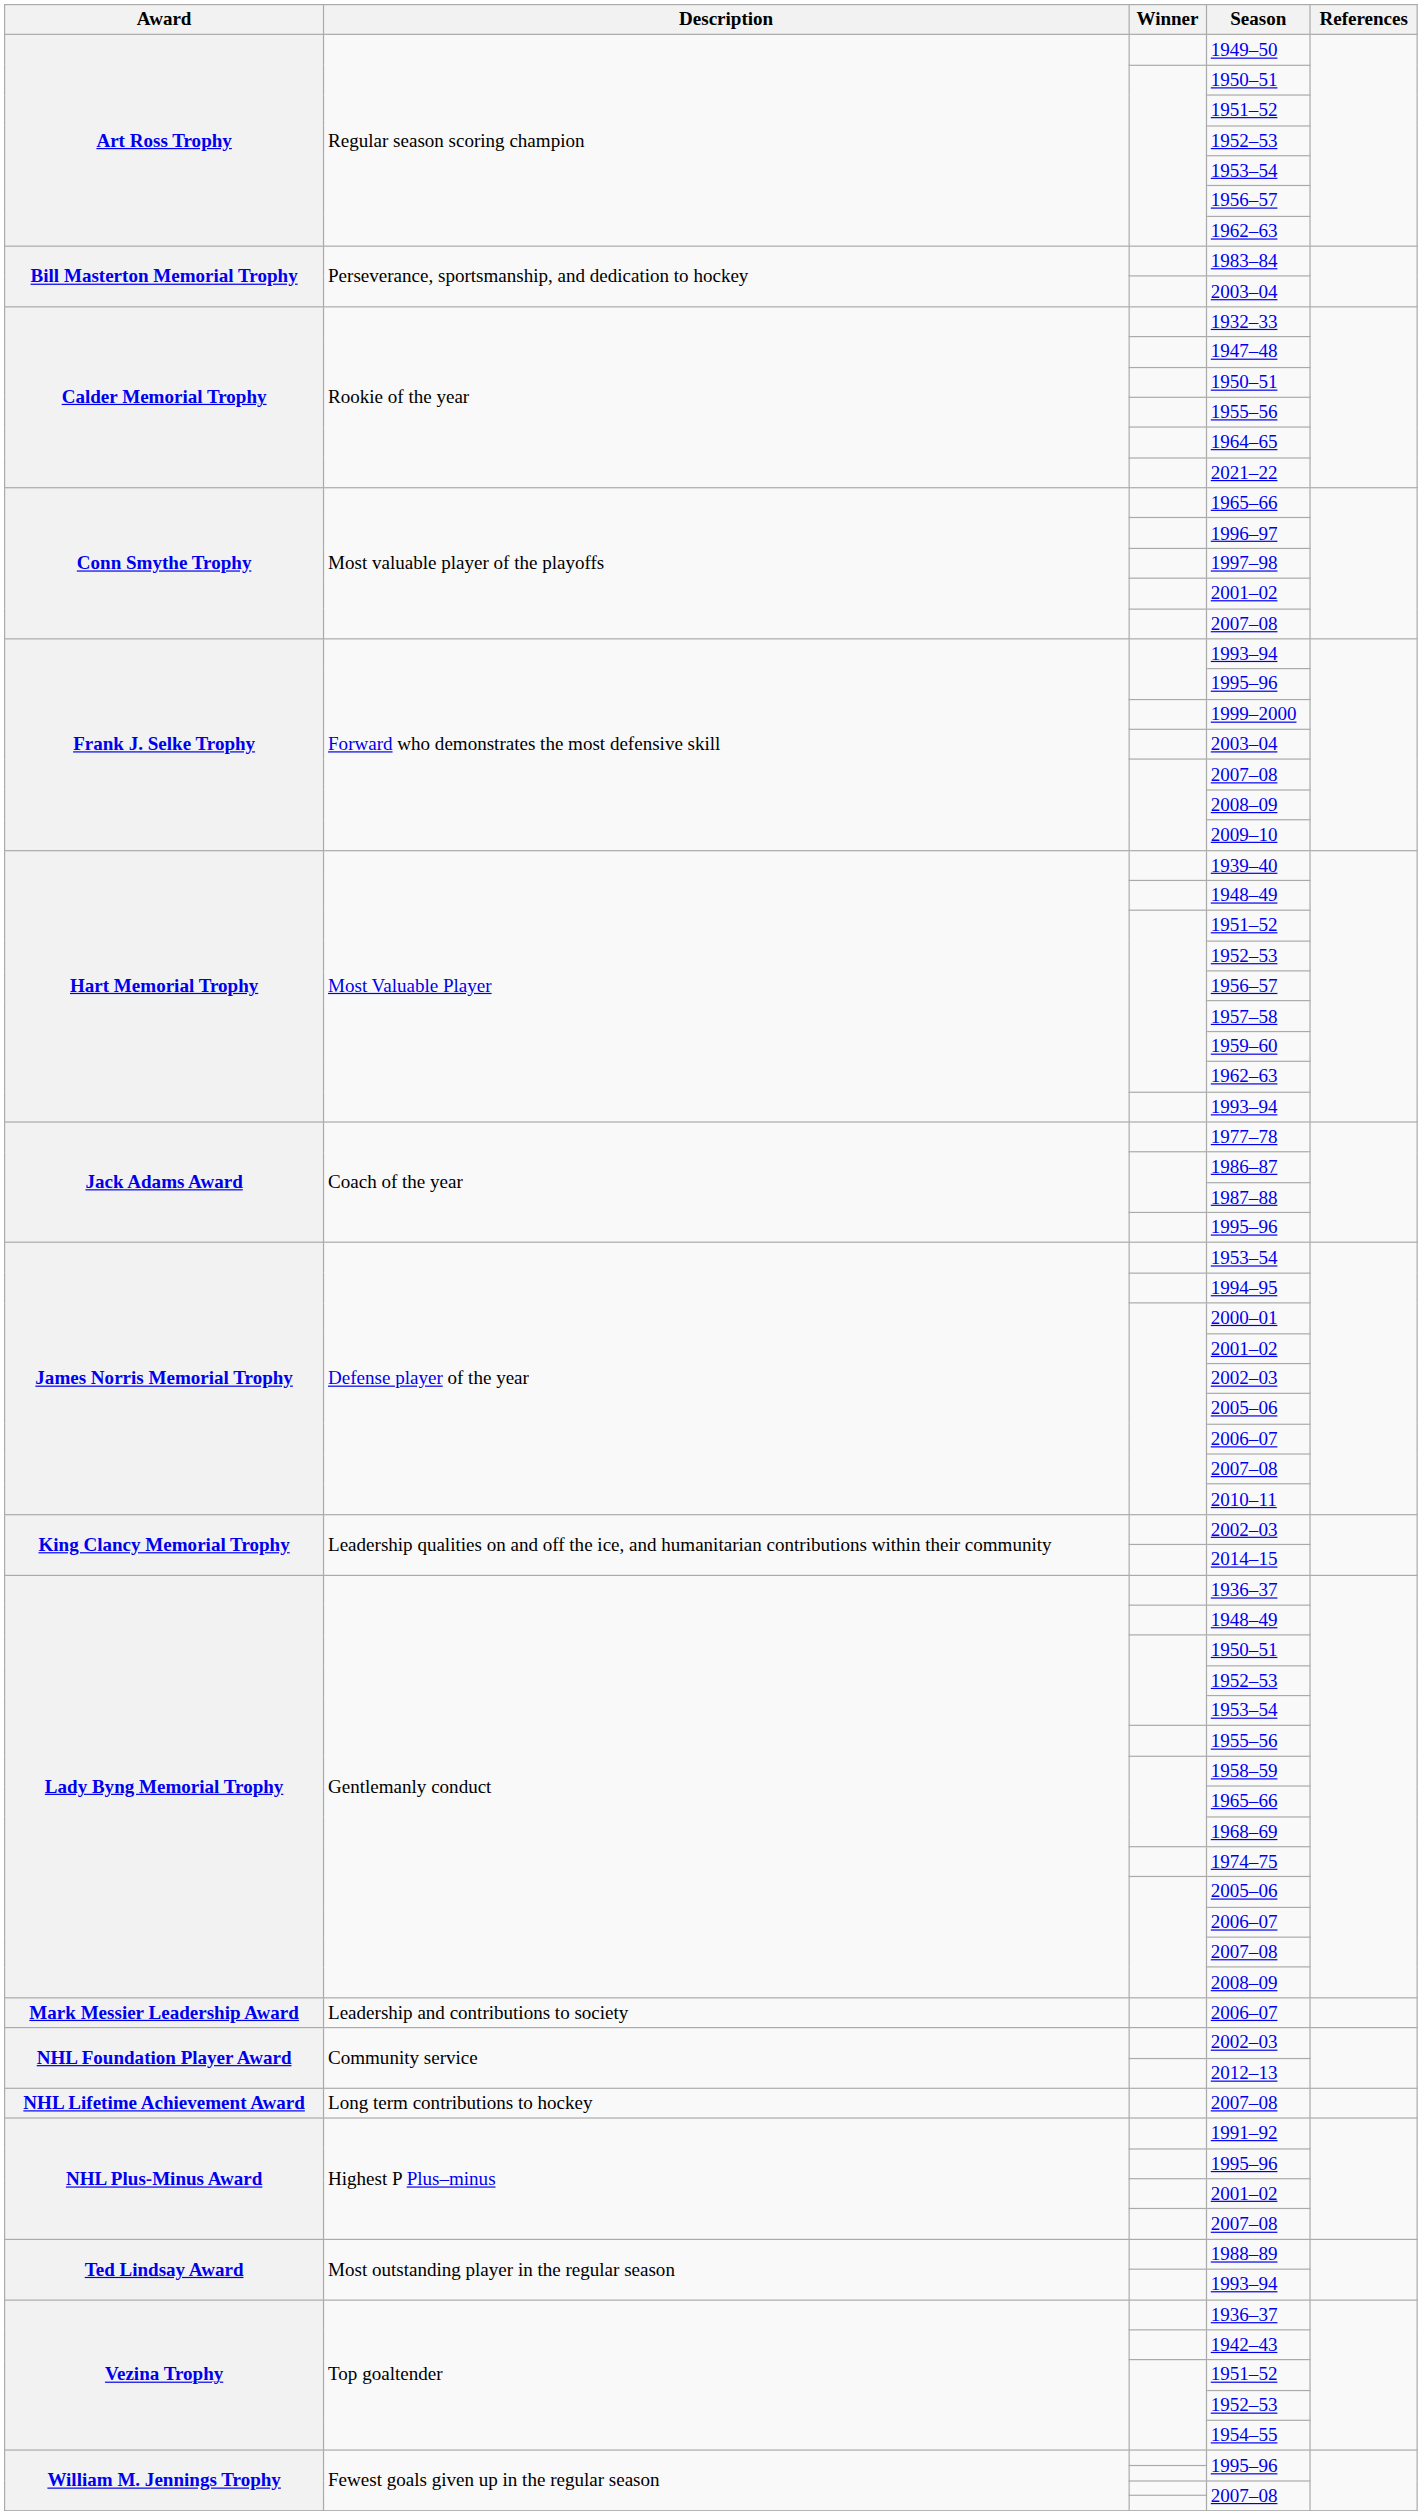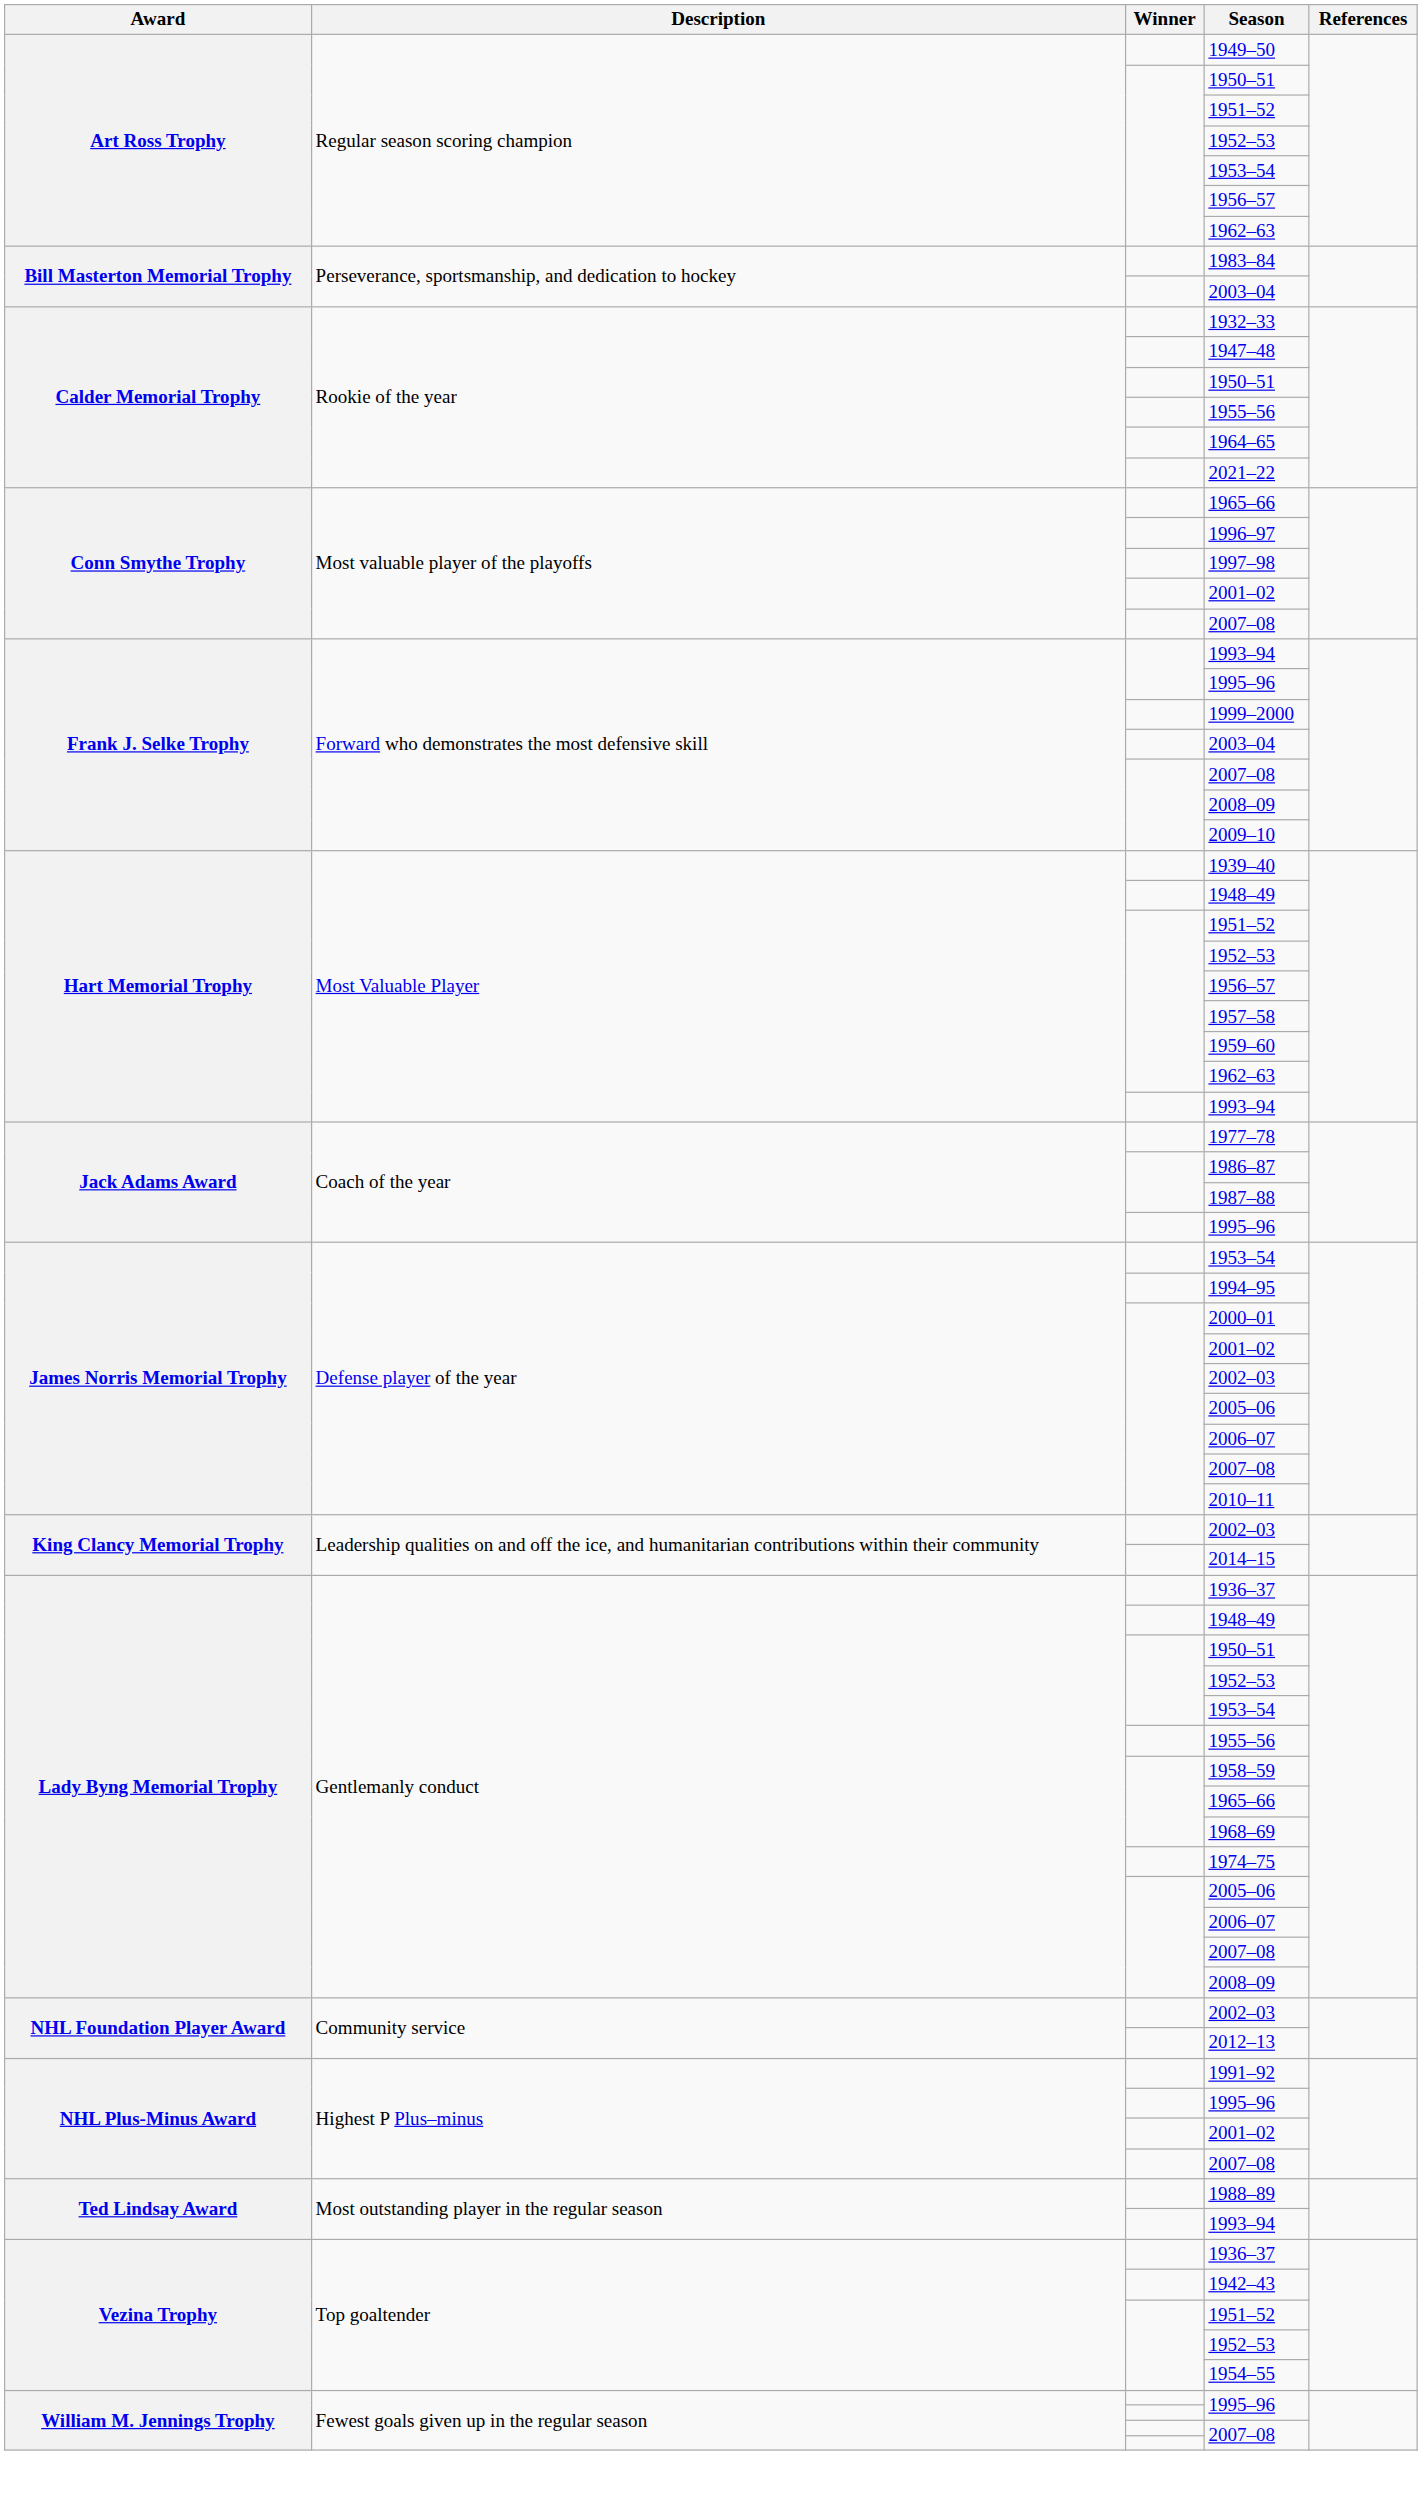- row: Mark Messier Leadership Award | Leadership and contributions to society | 2006–07
- row: NHL Lifetime Achievement Award | Long term contributions to hockey | 2007–08
